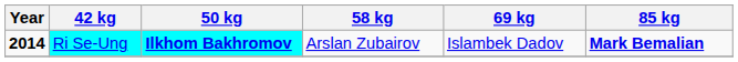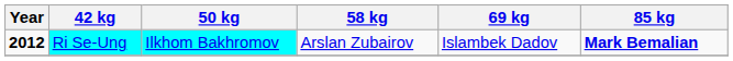Ri Se-Ung | Year: 2014 -> 2012
Ri Se-Ung | 50 kg: bold -> normal
